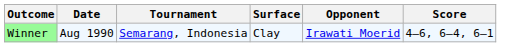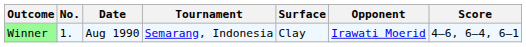+ column: No. | 1.
